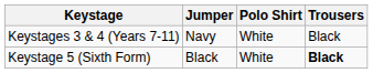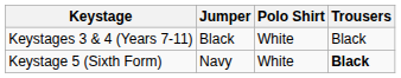Keystages 3 & 4 (Years 7-11) | Jumper: Navy -> Black
Keystage 5 (Sixth Form) | Jumper: Black -> Navy
